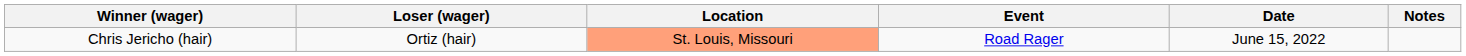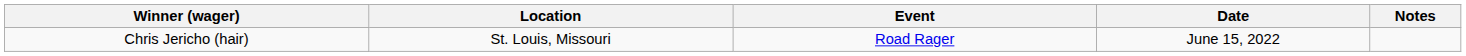- column: Loser (wager) | Ortiz (hair)
Chris Jericho (hair) | Location: lightsalmon background -> no background
